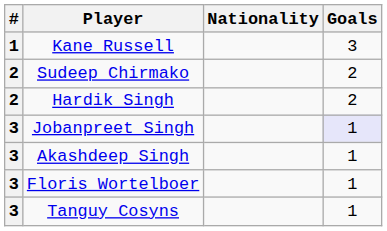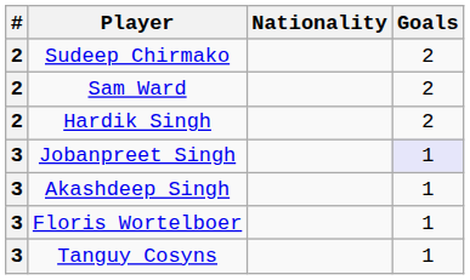- row: 1 | Kane Russell | 3
+ row: 2 | Sam Ward | 2
